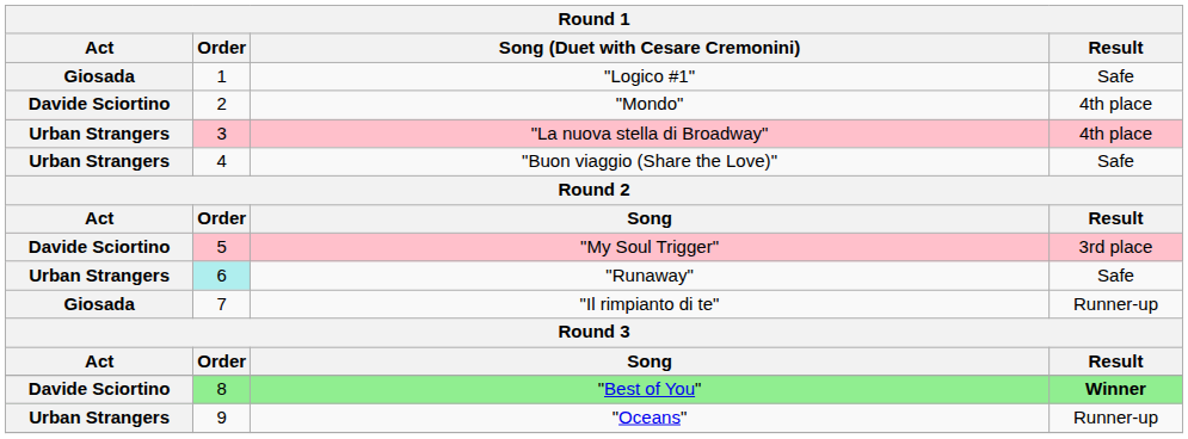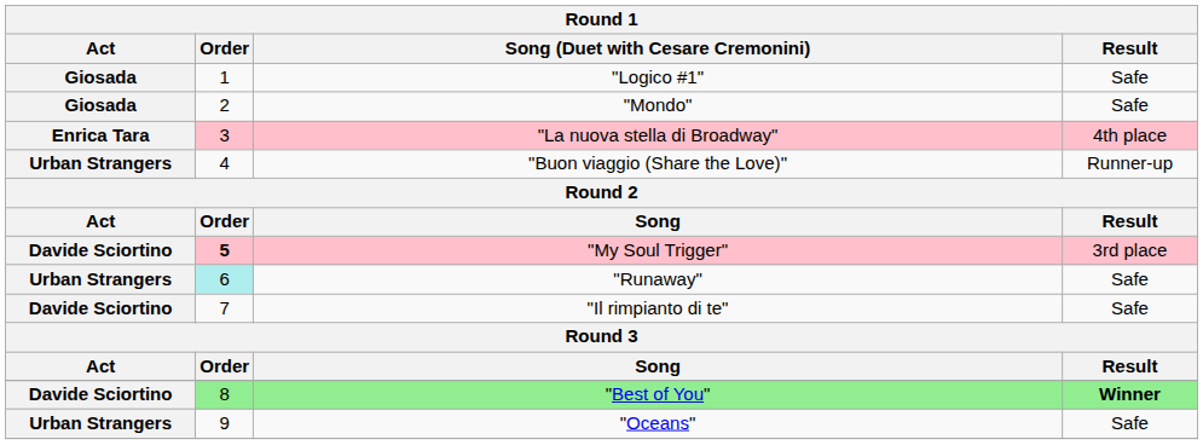"Mondo" | Act: Davide Sciortino -> Giosada
"Mondo" | Result: 4th place -> Safe
"La nuova stella di Broadway" | Act: Urban Strangers -> Enrica Tara
"Buon viaggio (Share the Love)" | Result: Safe -> Runner-up
"My Soul Trigger" | Order: normal -> bold
"Il rimpianto di te" | Act: Giosada -> Davide Sciortino
"Il rimpianto di te" | Result: Runner-up -> Safe
"Oceans" | Result: Runner-up -> Safe
